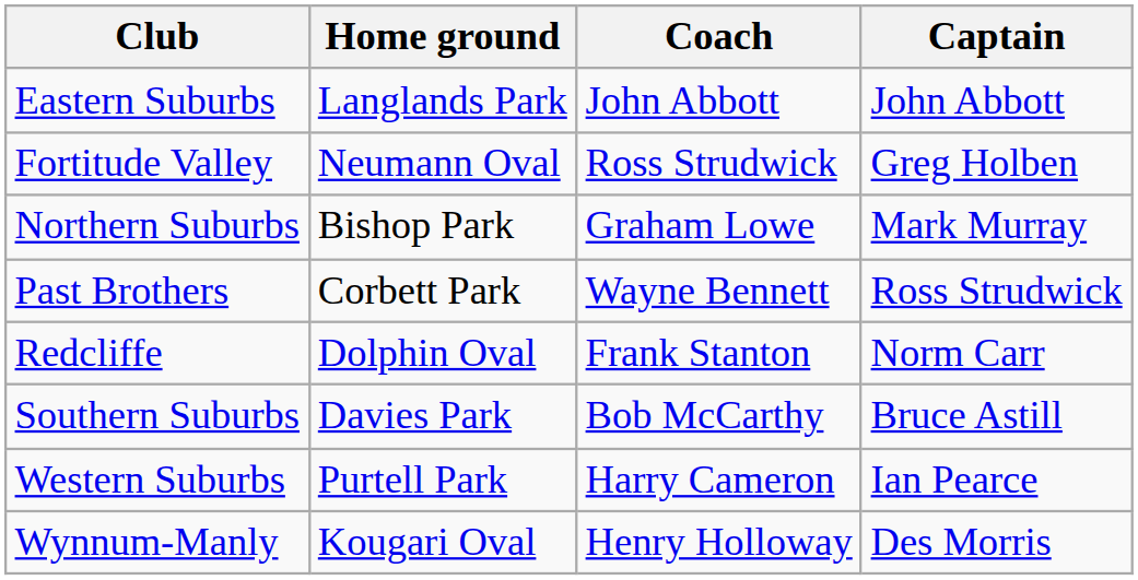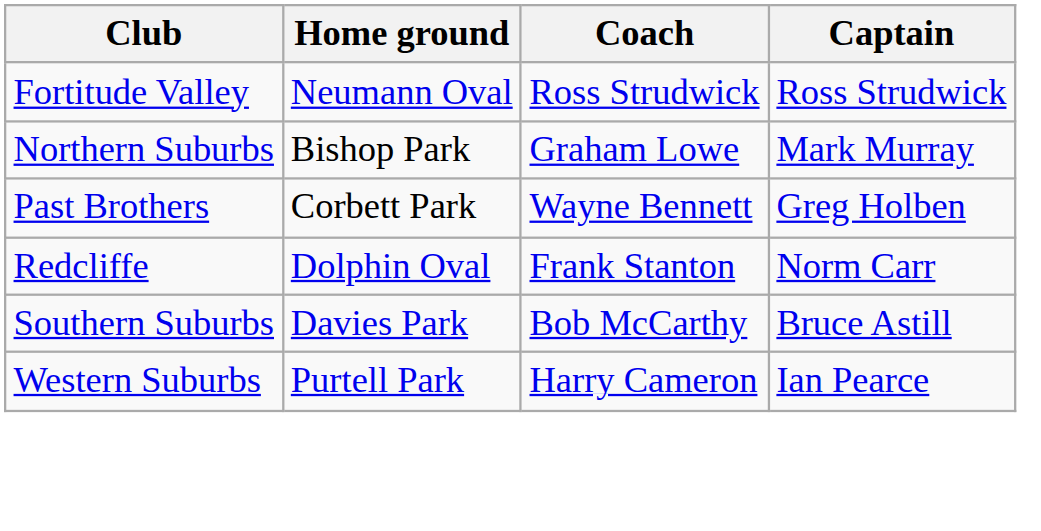- row: Eastern Suburbs | Langlands Park | John Abbott | John Abbott
Fortitude Valley | Captain: Greg Holben -> Ross Strudwick
Past Brothers | Captain: Ross Strudwick -> Greg Holben
- row: Wynnum-Manly | Kougari Oval | Henry Holloway | Des Morris
